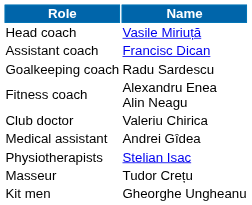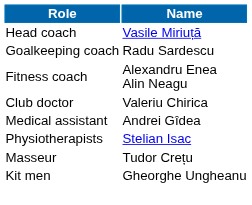- row: Assistant coach | Francisc Dican
